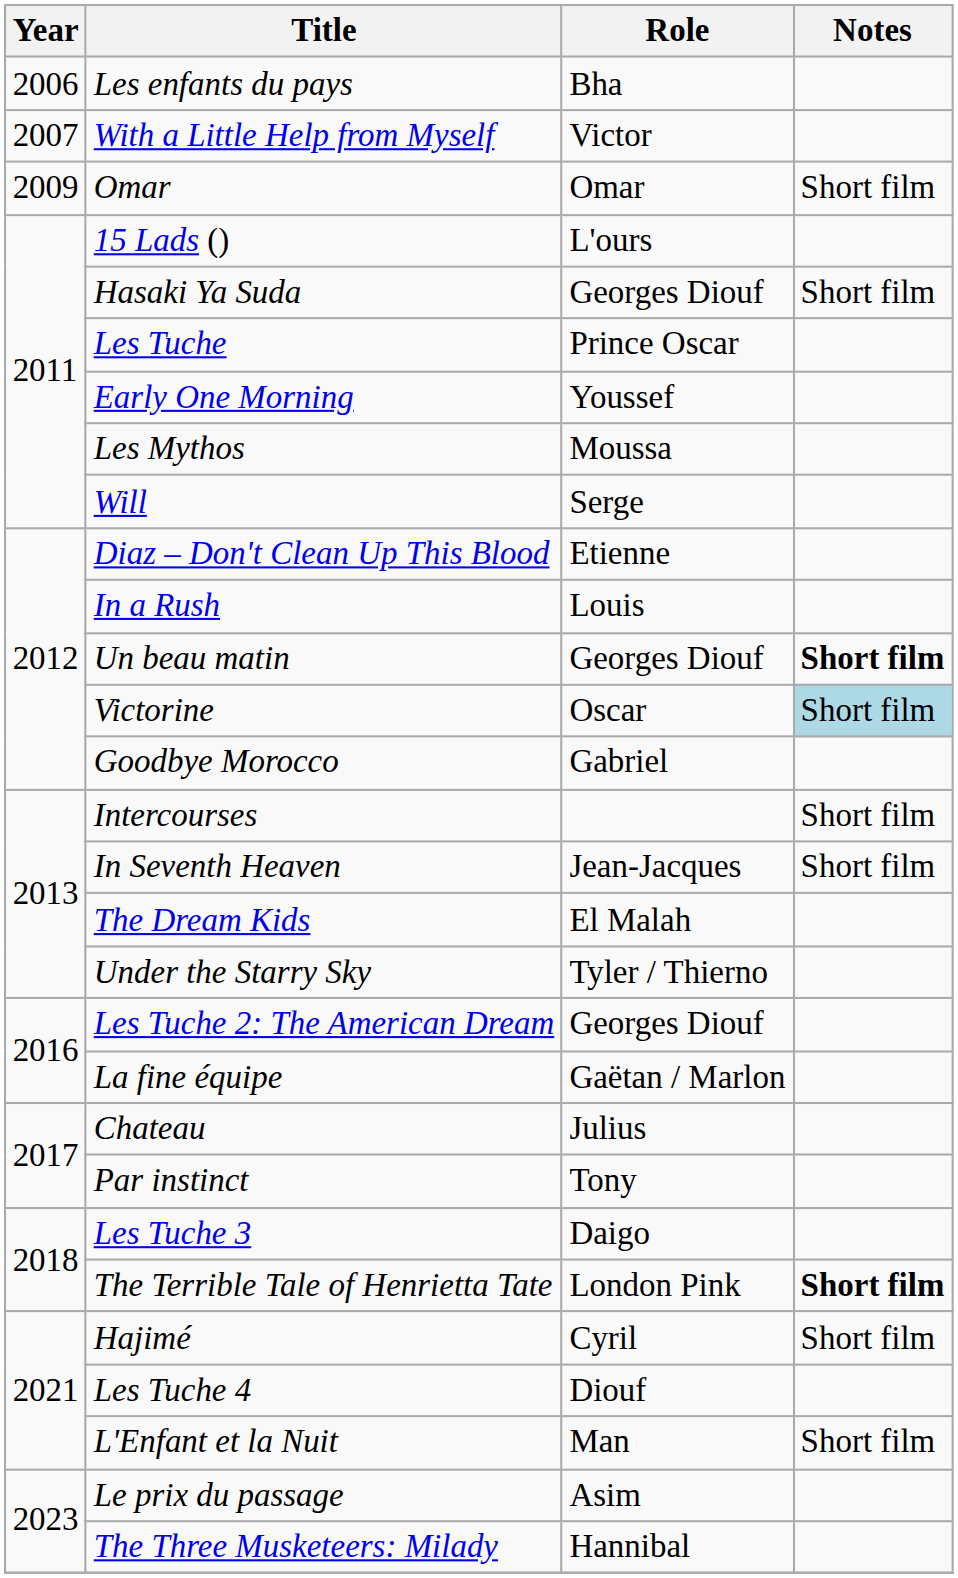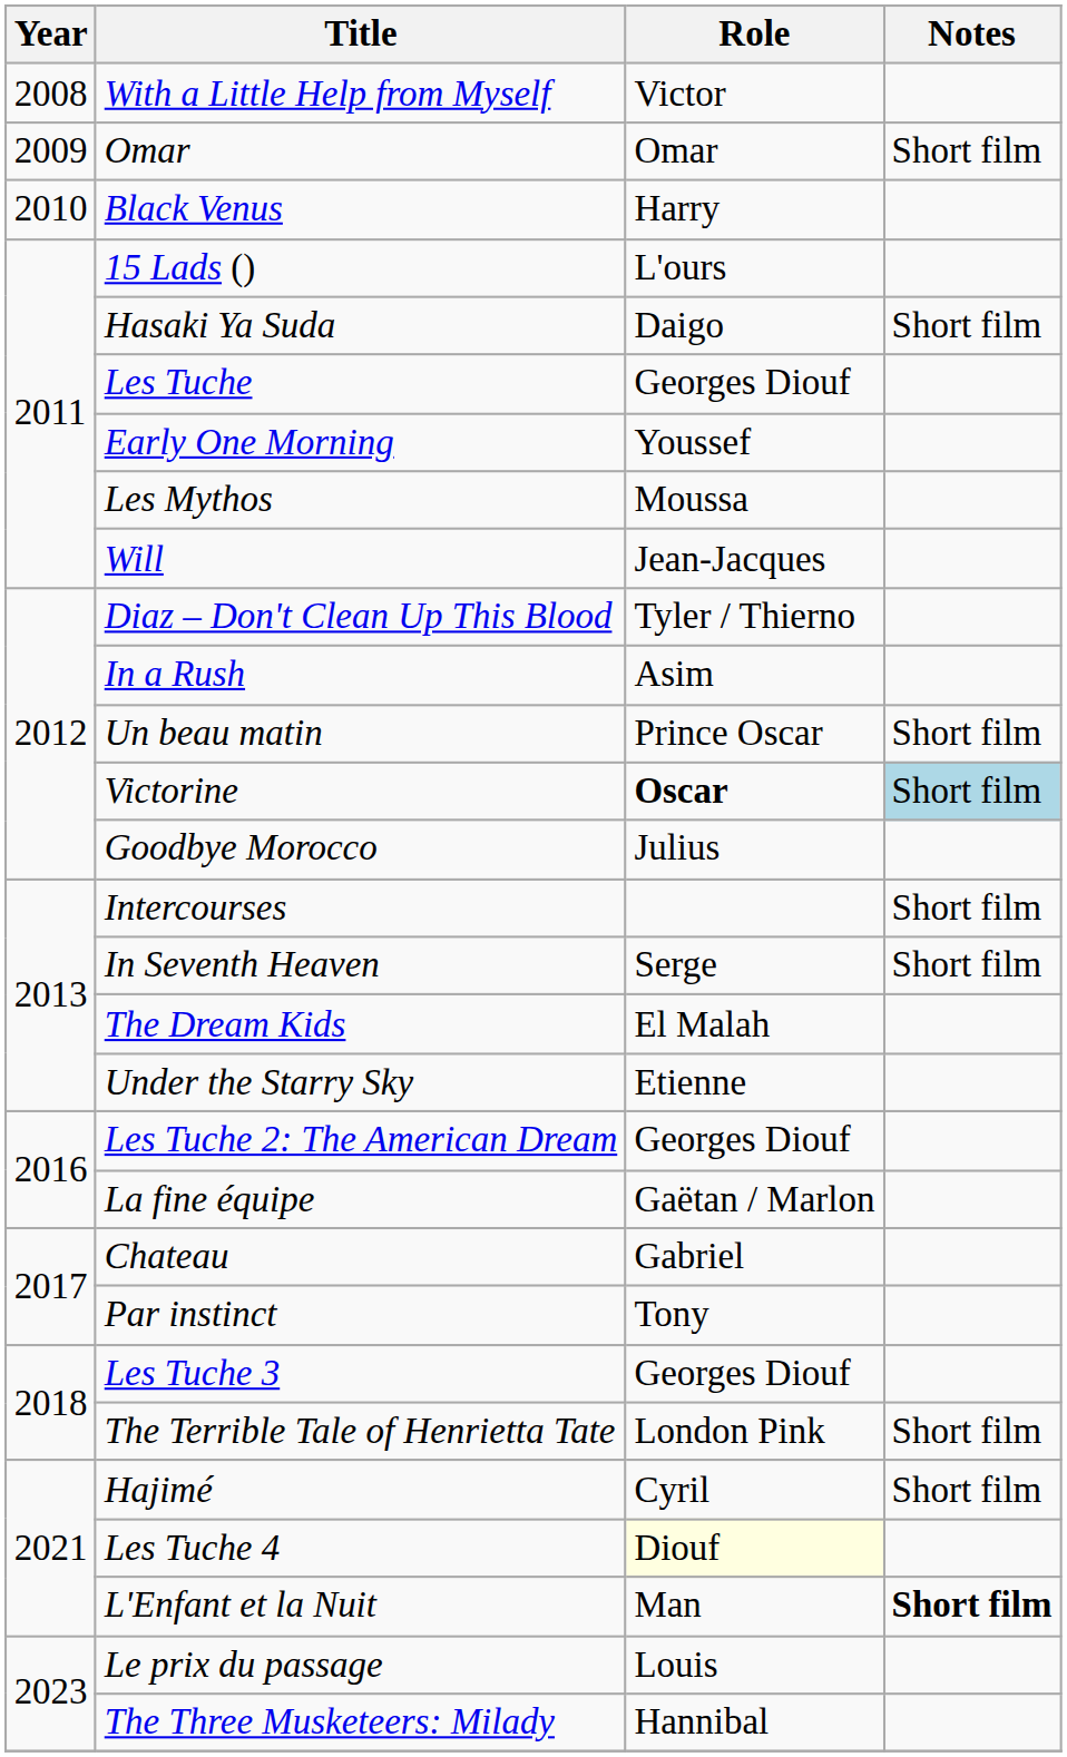- row: 2006 | Les enfants du pays | Bha
With a Little Help from Myself | Year: 2007 -> 2008
+ row: 2010 | Black Venus | Harry
Hasaki Ya Suda | Role: Georges Diouf -> Daigo
Les Tuche | Role: Prince Oscar -> Georges Diouf
Will | Role: Serge -> Jean-Jacques
Diaz – Don't Clean Up This Blood | Role: Etienne -> Tyler / Thierno
In a Rush | Role: Louis -> Asim
Un beau matin | Role: Georges Diouf -> Prince Oscar
Un beau matin | Notes: bold -> normal
Victorine | Role: normal -> bold
Goodbye Morocco | Role: Gabriel -> Julius
In Seventh Heaven | Role: Jean-Jacques -> Serge
Under the Starry Sky | Role: Tyler / Thierno -> Etienne
Chateau | Role: Julius -> Gabriel
Les Tuche 3 | Role: Daigo -> Georges Diouf
The Terrible Tale of Henrietta Tate | Notes: bold -> normal
Les Tuche 4 | Role: no background -> lightyellow background
L'Enfant et la Nuit | Notes: normal -> bold
Le prix du passage | Role: Asim -> Louis
